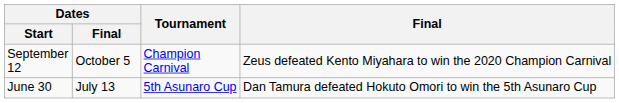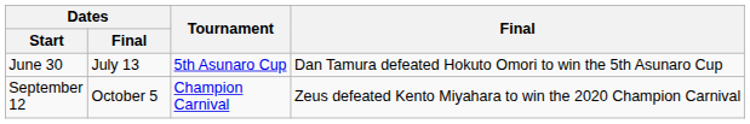rows swapped: June 30 <-> September 12
